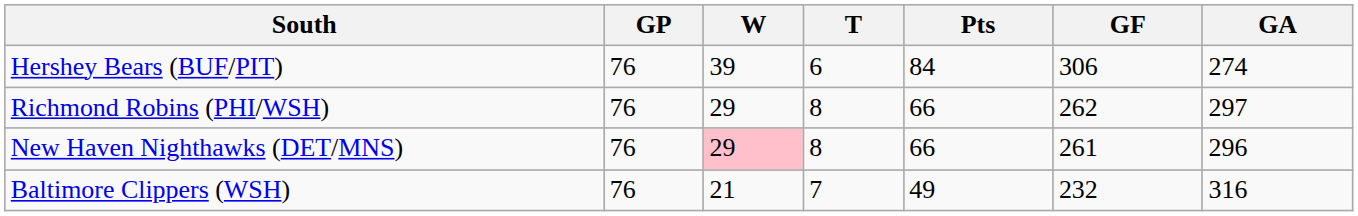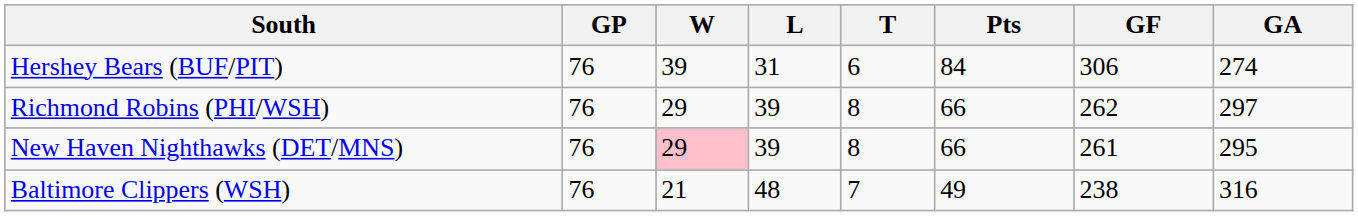+ column: L | 31 | 39 | 39 | 48
New Haven Nighthawks (DET/MNS) | GA: 296 -> 295
Baltimore Clippers (WSH) | GF: 232 -> 238
